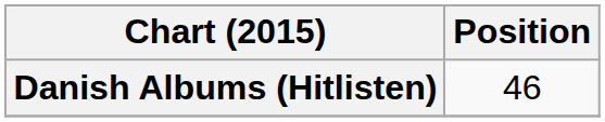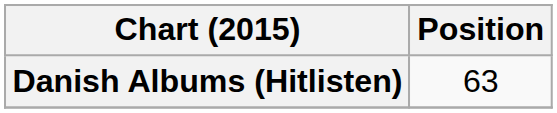Danish Albums (Hitlisten) | Position: 46 -> 63
